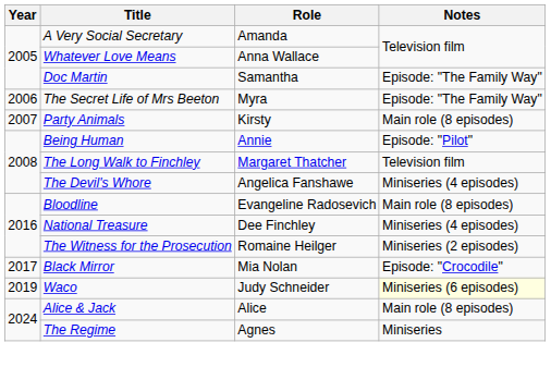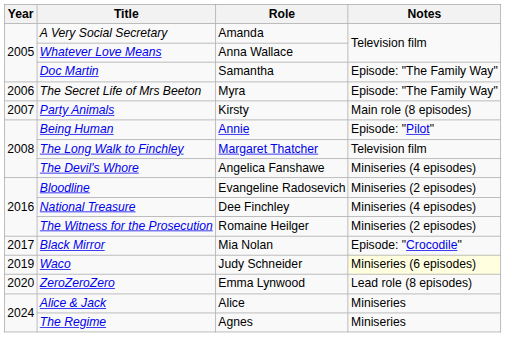Bloodline | Notes: Main role (8 episodes) -> Miniseries (2 episodes)
+ row: 2020 | ZeroZeroZero | Emma Lynwood | Lead role (8 episodes)
Alice & Jack | Notes: Main role (8 episodes) -> Miniseries
